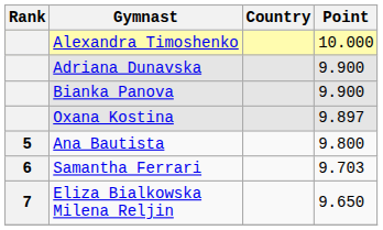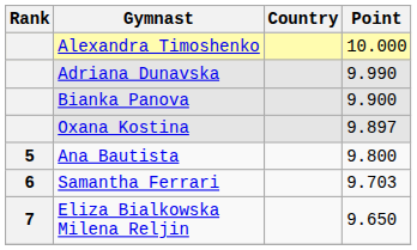Adriana Dunavska | Point: 9.900 -> 9.990
